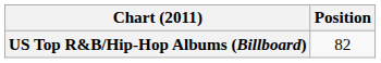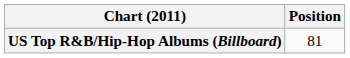US Top R&B/Hip-Hop Albums (Billboard) | Position: 82 -> 81
